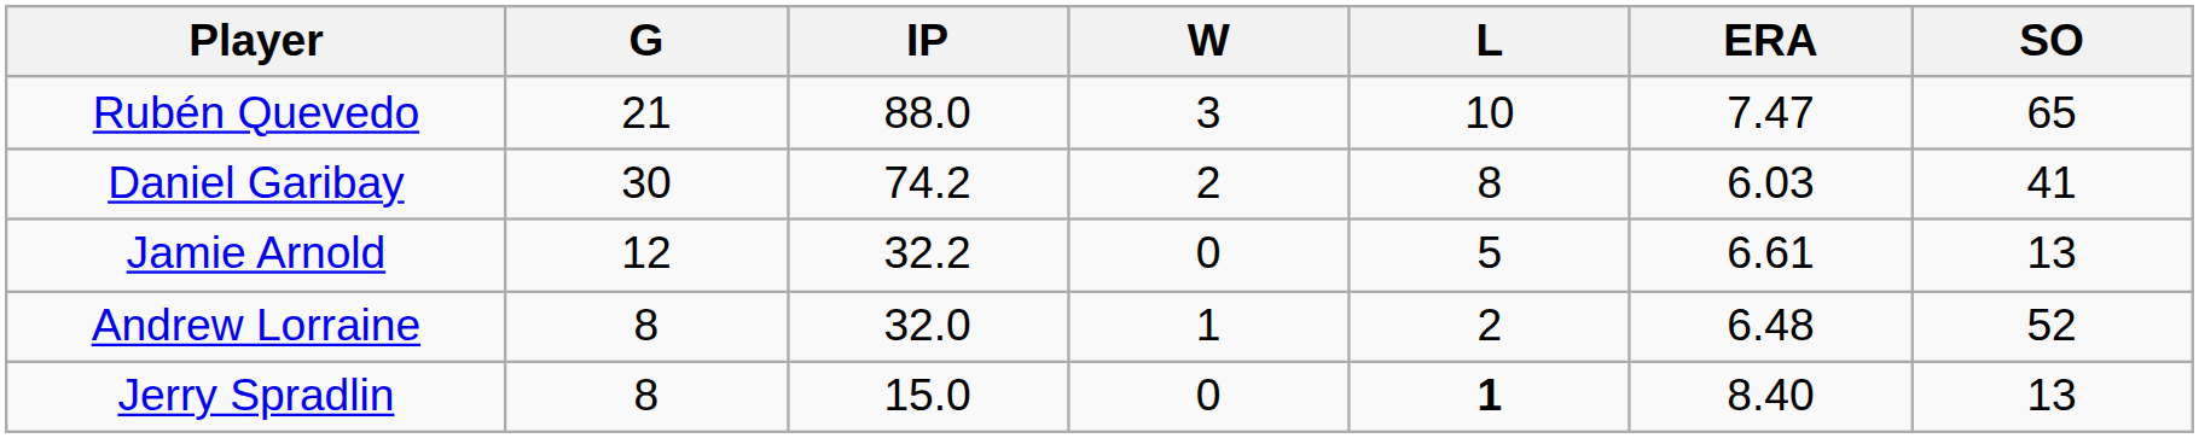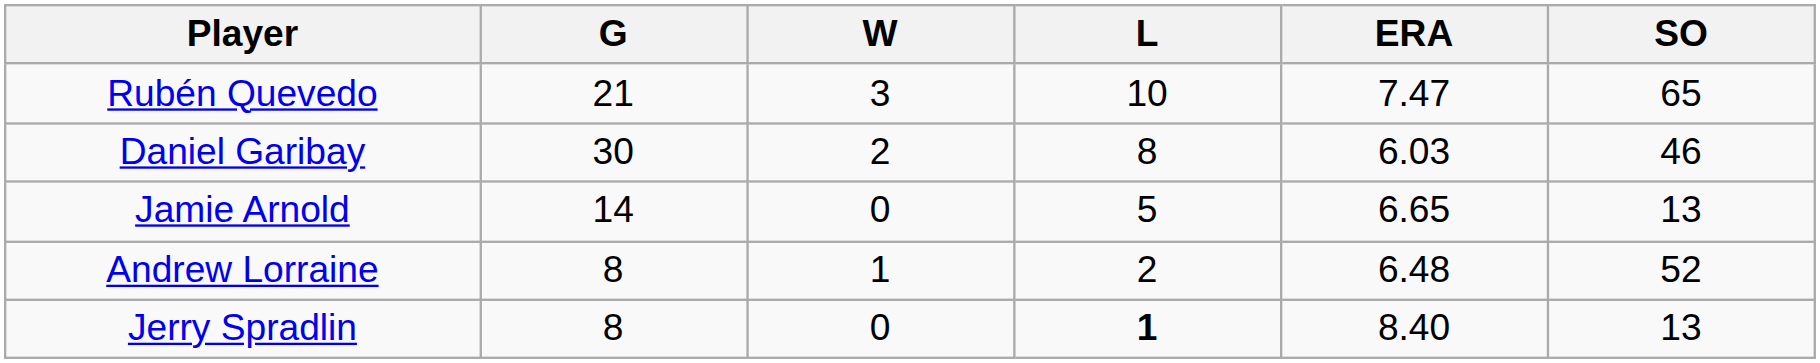- column: IP | 88.0 | 74.2 | 32.2 | 32.0 | 15.0
Daniel Garibay | SO: 41 -> 46
Jamie Arnold | G: 12 -> 14
Jamie Arnold | ERA: 6.61 -> 6.65
